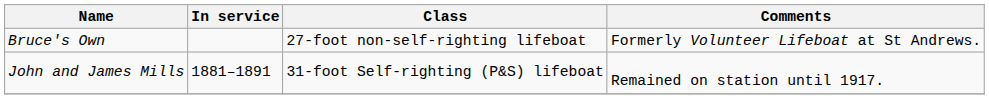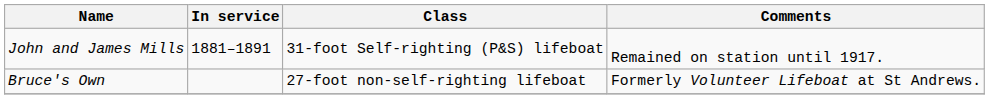rows swapped: Bruce's Own <-> John and James Mills
